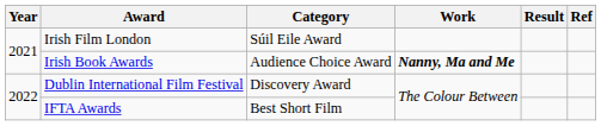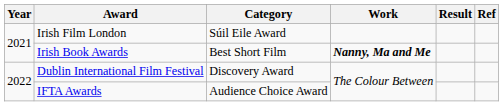Irish Book Awards | Category: Audience Choice Award -> Best Short Film
IFTA Awards | Category: Best Short Film -> Audience Choice Award
